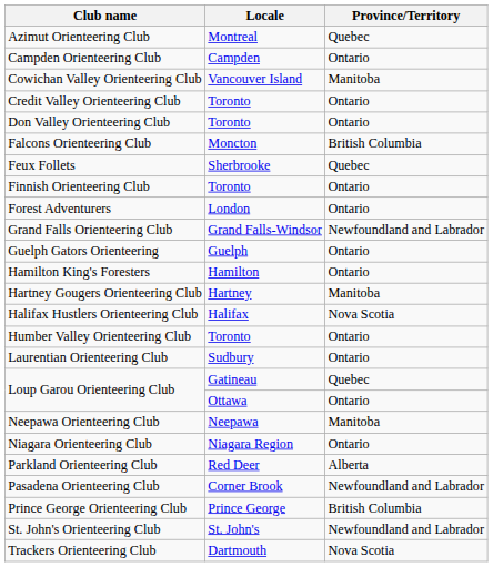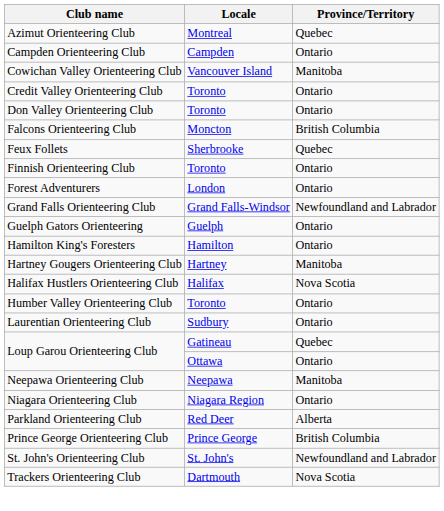- row: Pasadena Orienteering Club | Corner Brook | Newfoundland and Labrador
